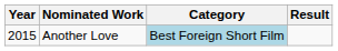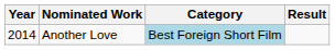Another Love | Year: 2015 -> 2014
